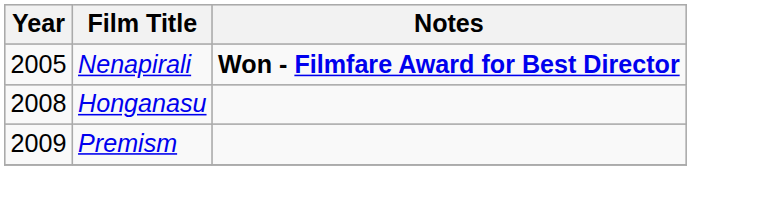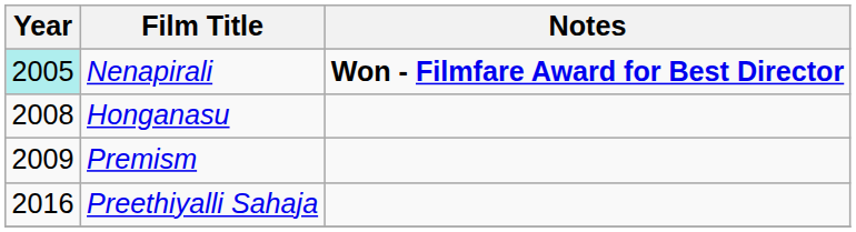Nenapirali | Year: no background -> paleturquoise background
+ row: 2016 | Preethiyalli Sahaja
